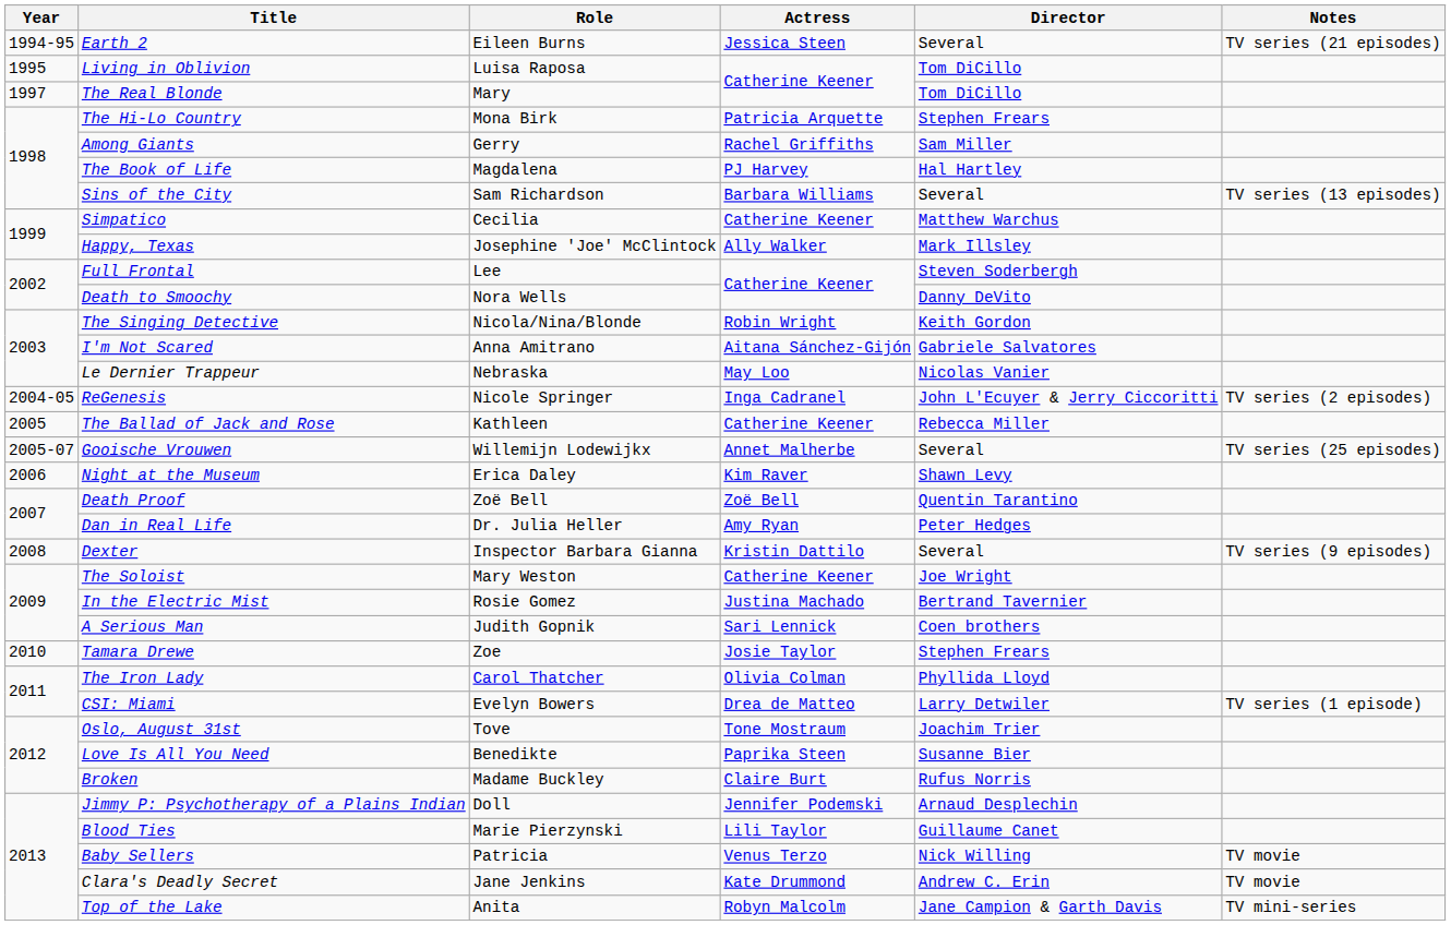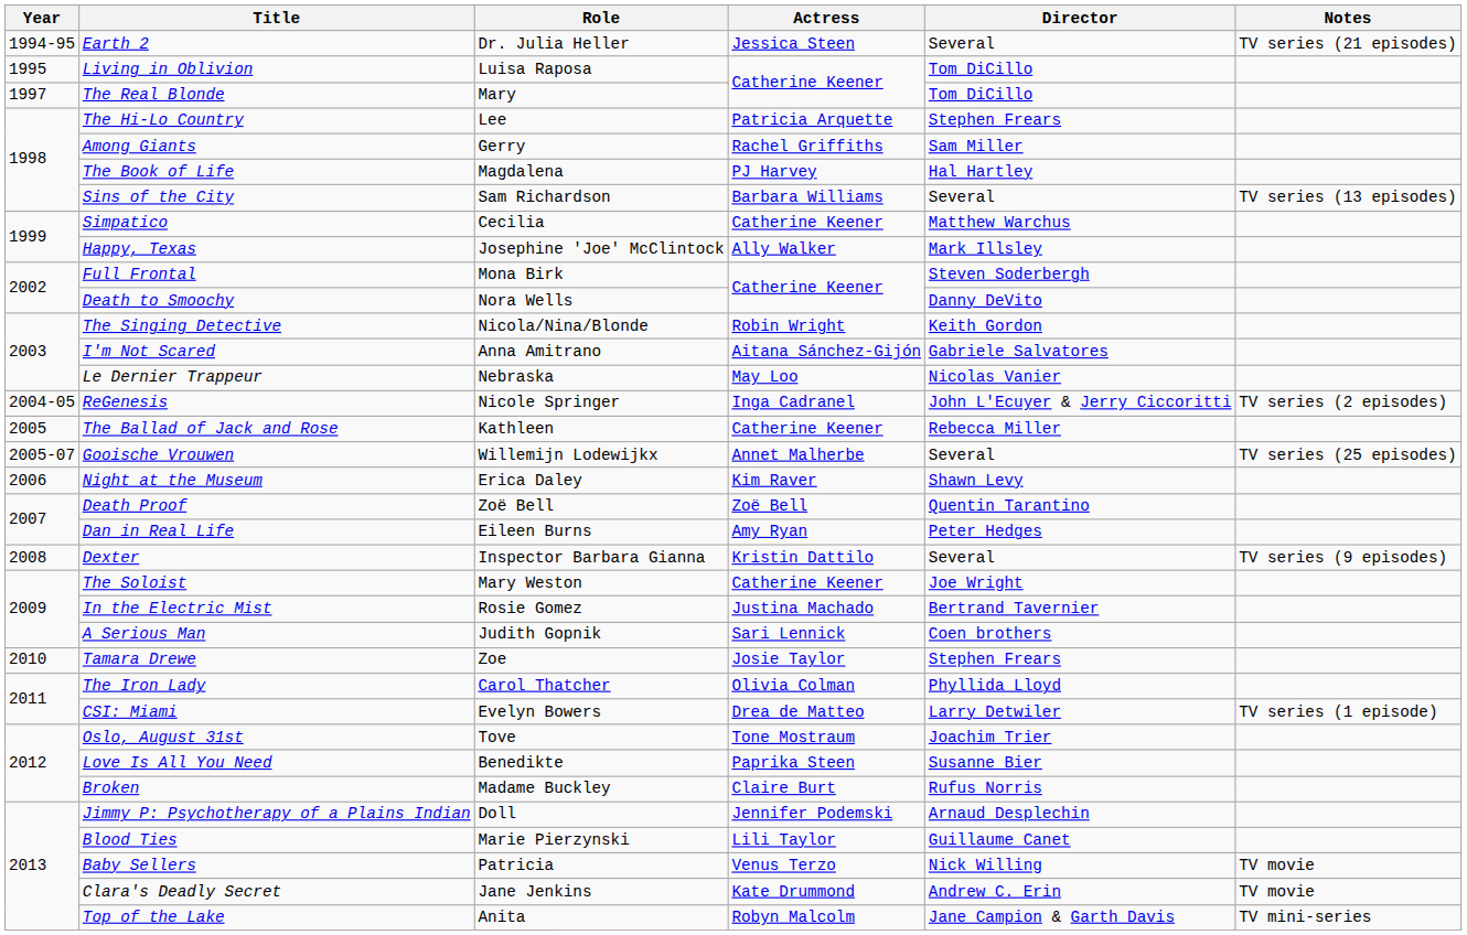Earth 2 | Role: Eileen Burns -> Dr. Julia Heller
The Hi-Lo Country | Role: Mona Birk -> Lee
Full Frontal | Role: Lee -> Mona Birk
Dan in Real Life | Role: Dr. Julia Heller -> Eileen Burns
